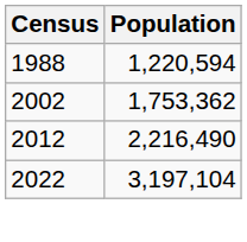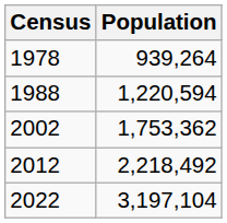+ row: 1978 | 939,264
2012 | Population: 2,216,490 -> 2,218,492
